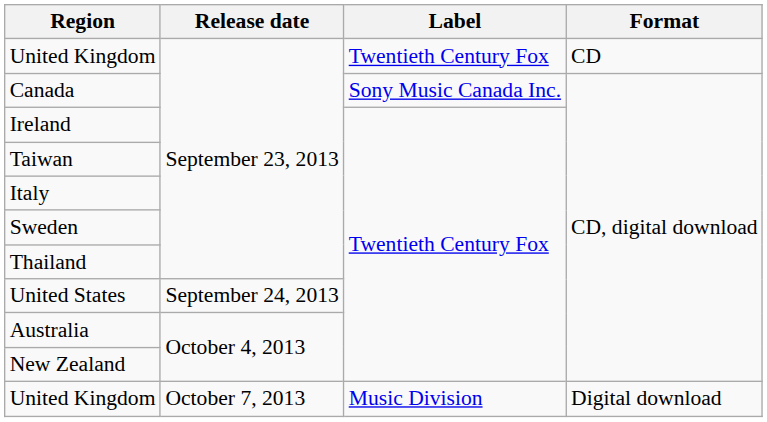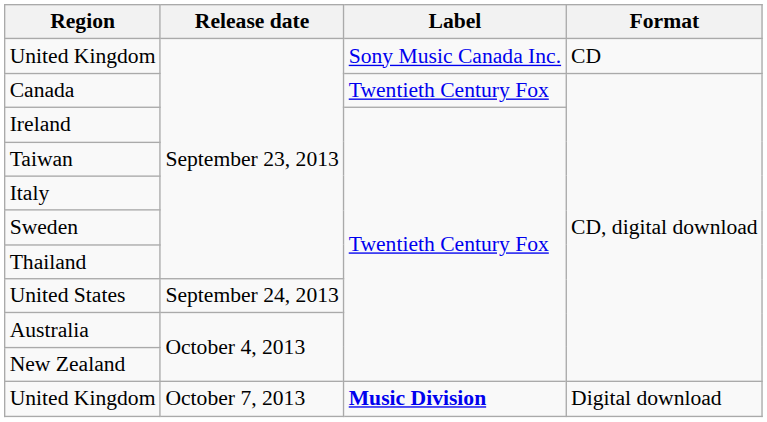United Kingdom / September 23, 2013 | Label: Twentieth Century Fox -> Sony Music Canada Inc.
Canada | Label: Sony Music Canada Inc. -> Twentieth Century Fox
United Kingdom / October 7, 2013 | Label: normal -> bold
